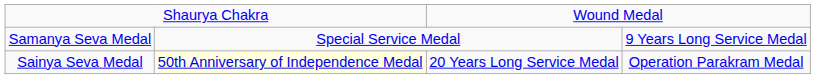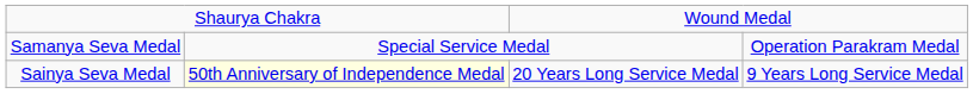Samanya Seva Medal | column 4: 9 Years Long Service Medal -> Operation Parakram Medal
Sainya Seva Medal | column 4: Operation Parakram Medal -> 9 Years Long Service Medal
